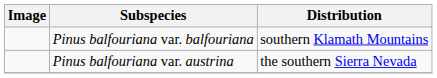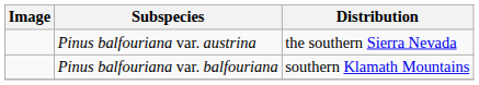rows swapped: Pinus balfouriana var. balfouriana <-> Pinus balfouriana var. austrina
